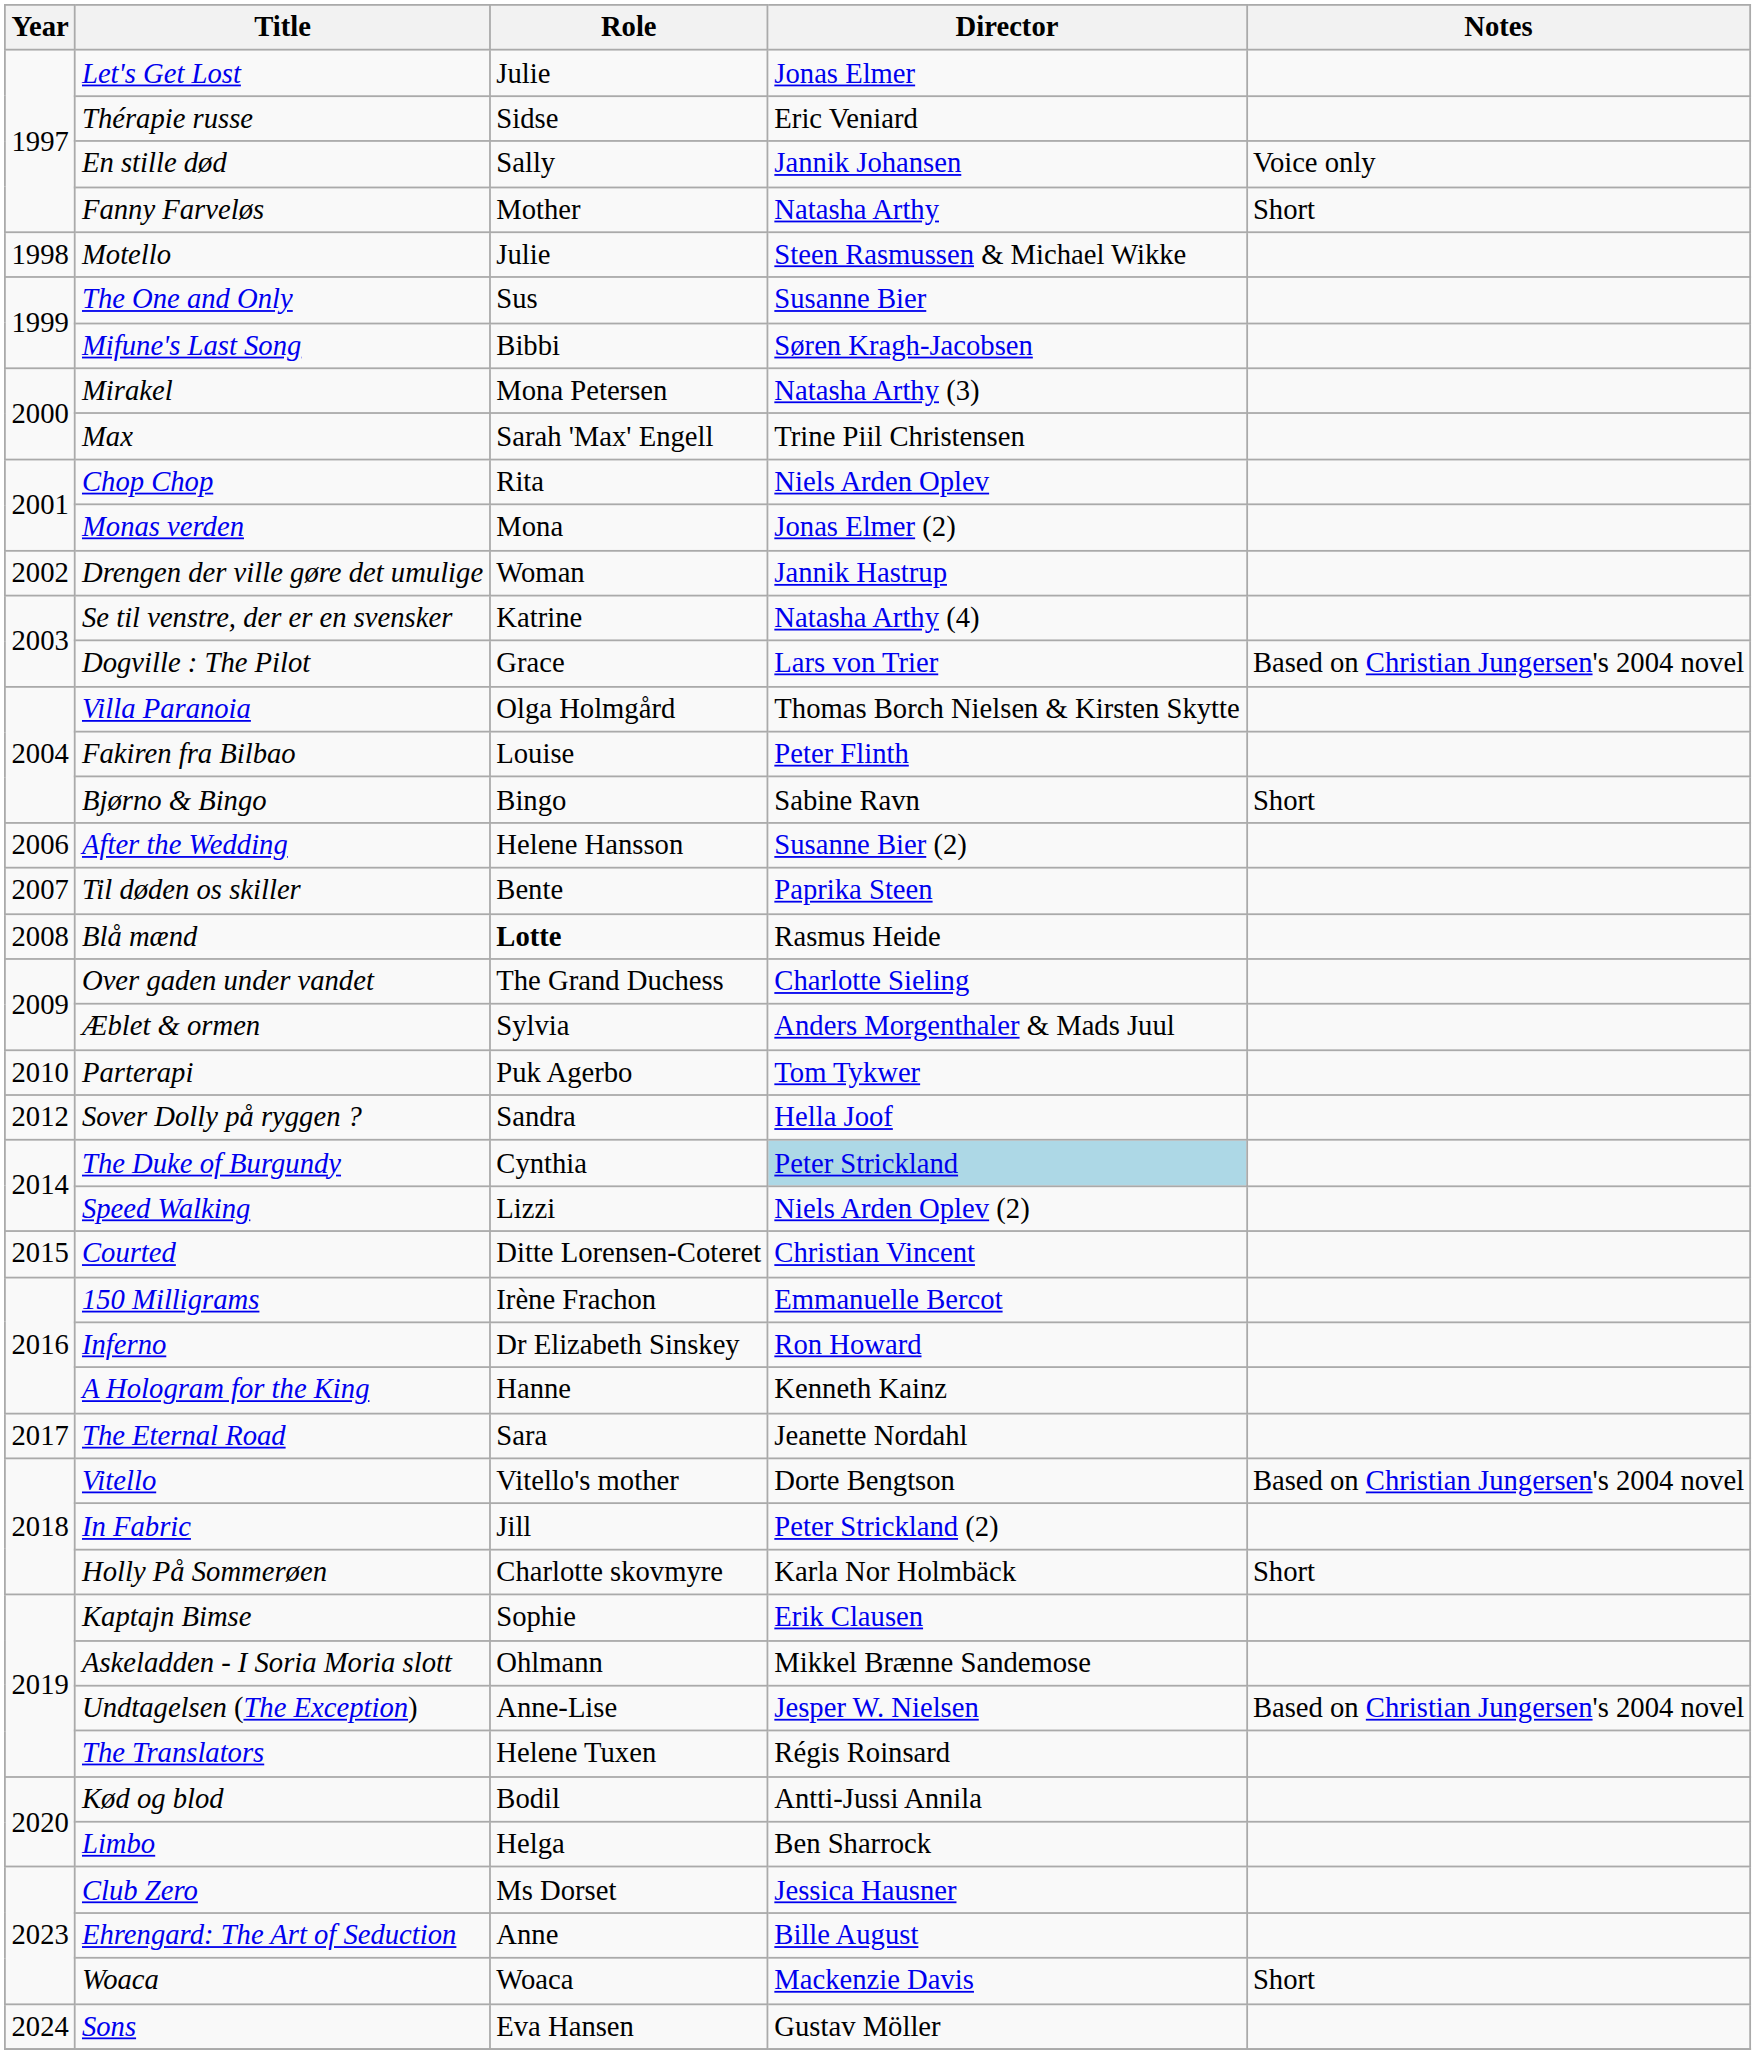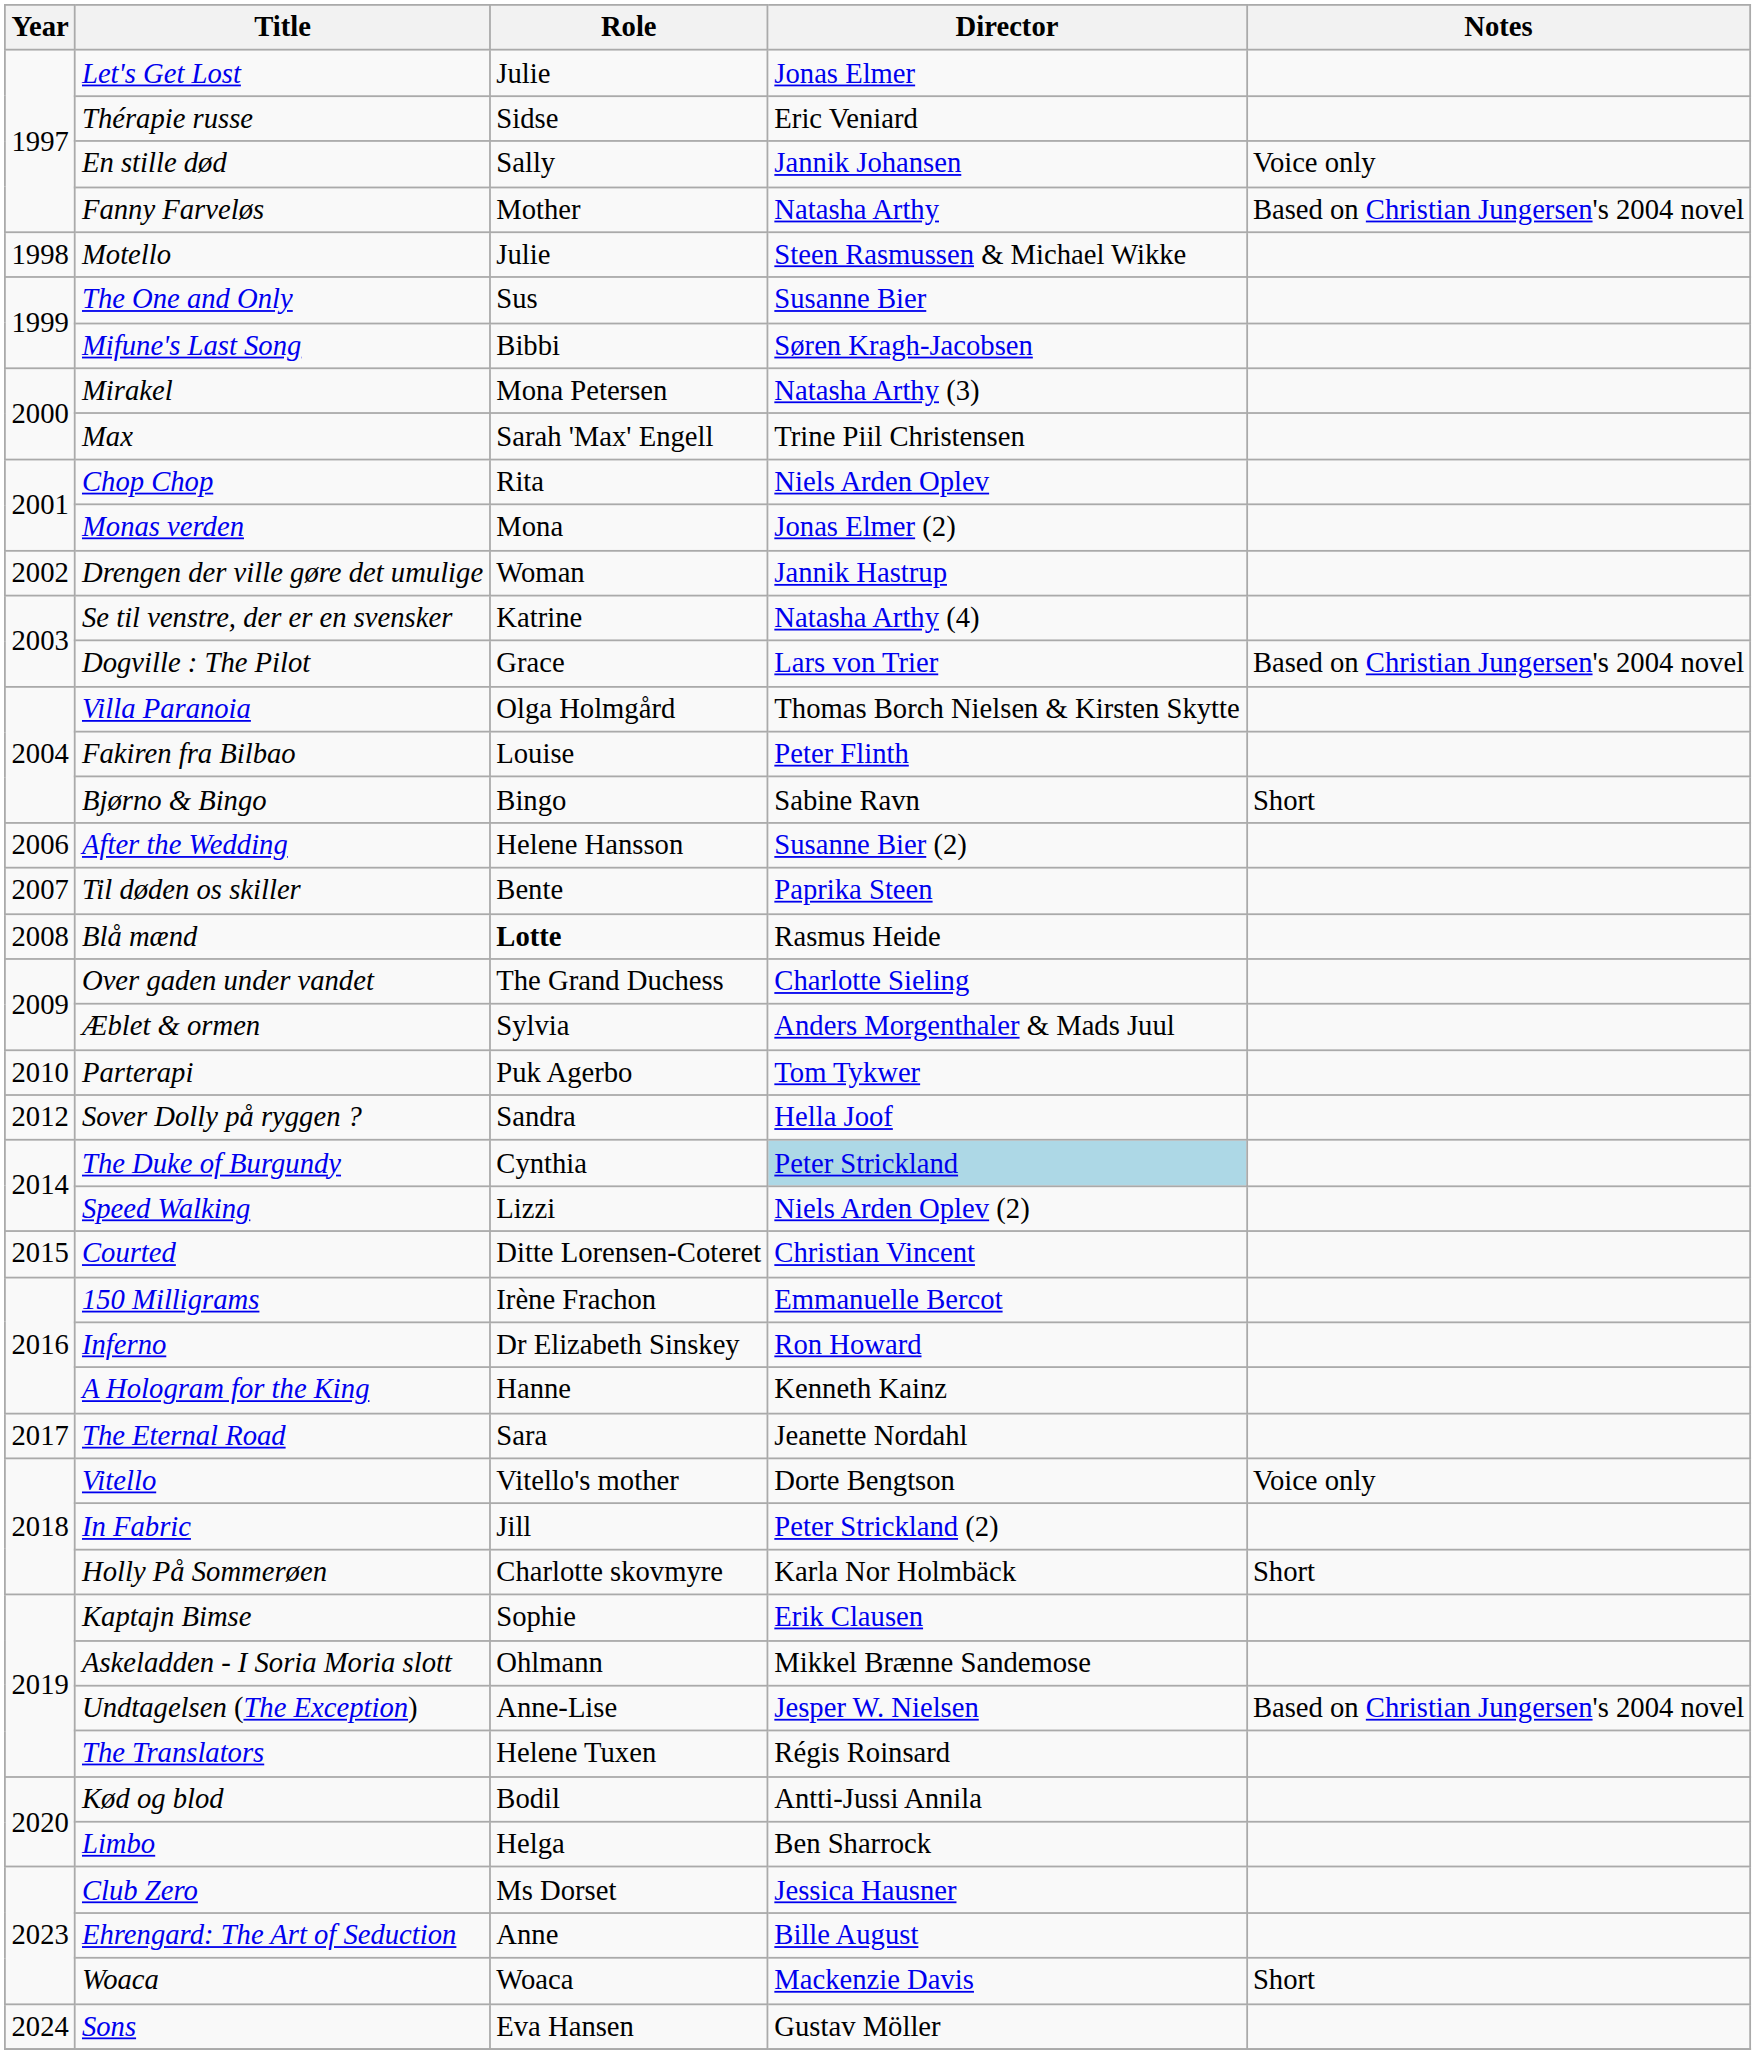Fanny Farveløs | Notes: Short -> Based on Christian Jungersen's 2004 novel
Vitello | Notes: Based on Christian Jungersen's 2004 novel -> Voice only
